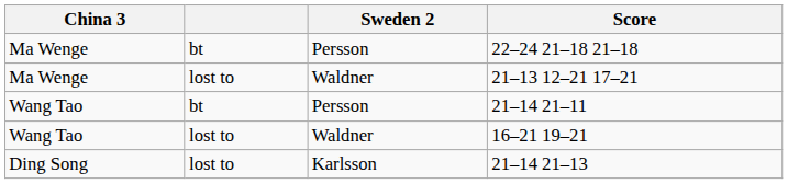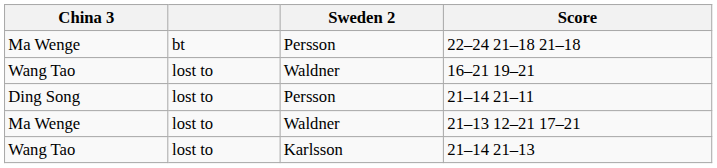rows swapped: 16–21 19–21 <-> 21–13 12–21 17–21
21–14 21–11 | China 3: Wang Tao -> Ding Song
21–14 21–11 | column 2: bt -> lost to
21–14 21–13 | China 3: Ding Song -> Wang Tao
